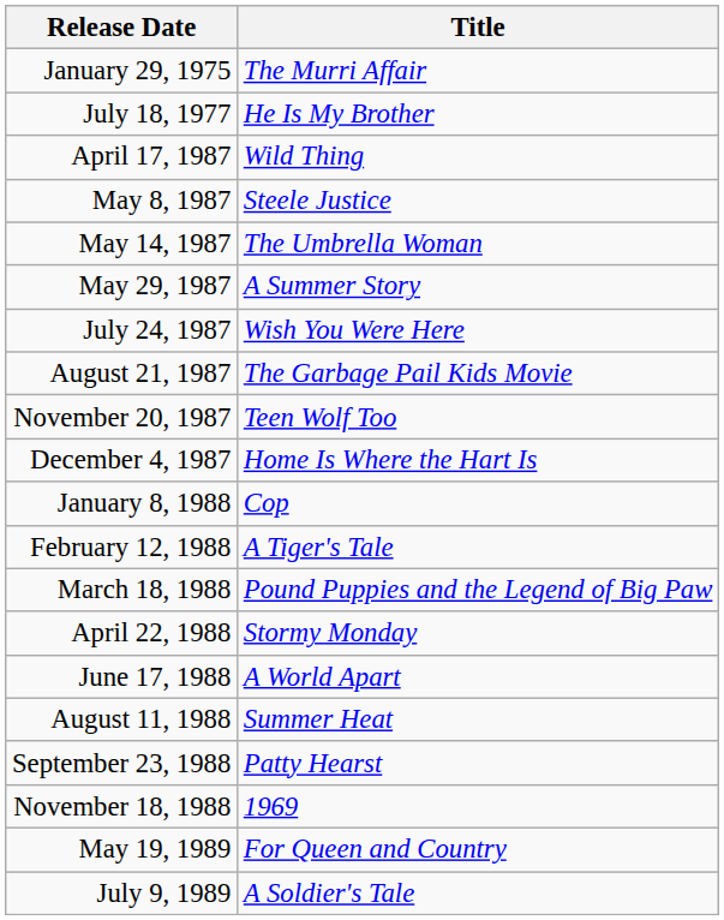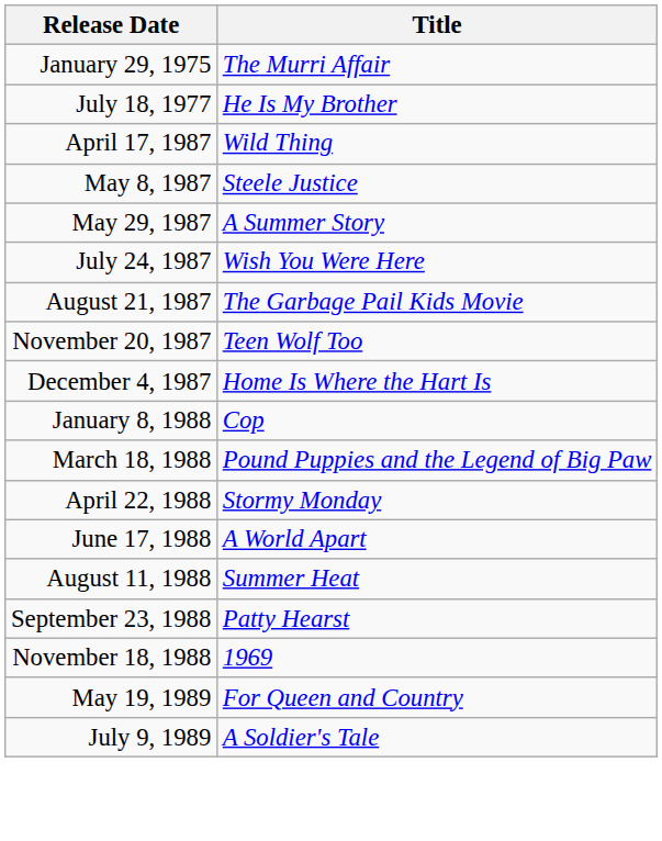- row: May 14, 1987 | The Umbrella Woman
- row: February 12, 1988 | A Tiger's Tale
